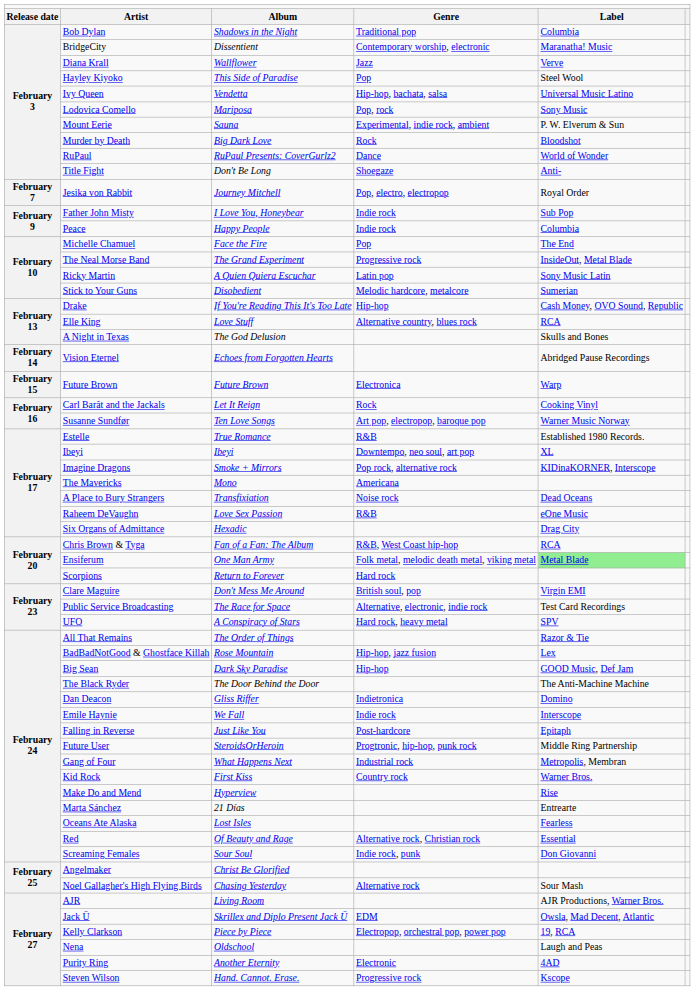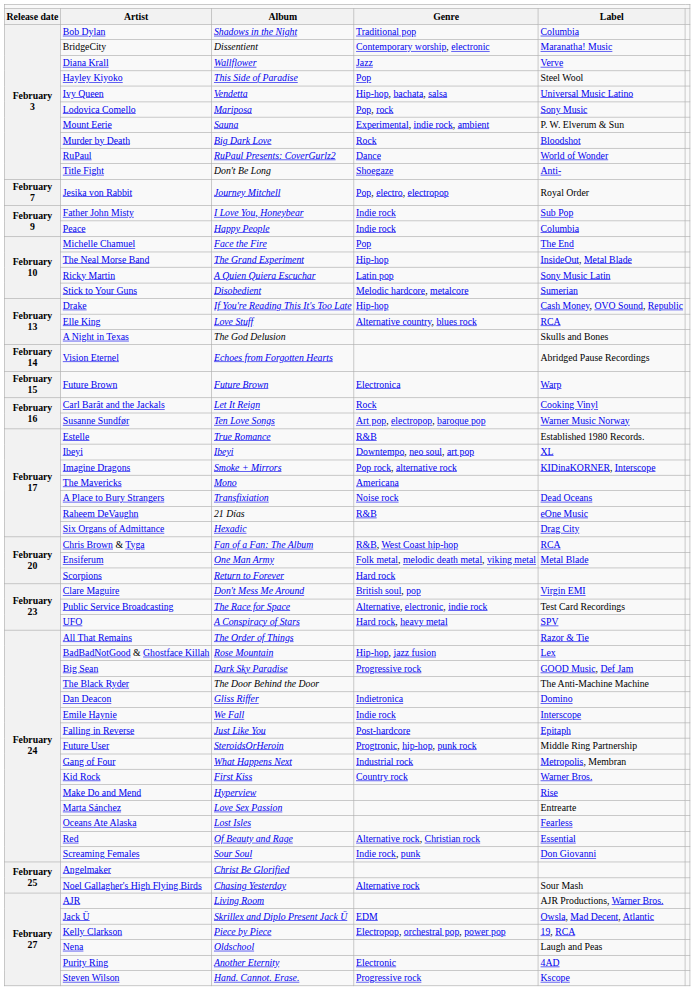The Neal Morse Band | column 4: Progressive rock -> Hip-hop
Raheem DeVaughn | column 3: Love Sex Passion -> 21 Días
Ensiferum | column 5: lightgreen background -> no background
Big Sean | column 4: Hip-hop -> Progressive rock
Marta Sánchez | column 3: 21 Días -> Love Sex Passion
